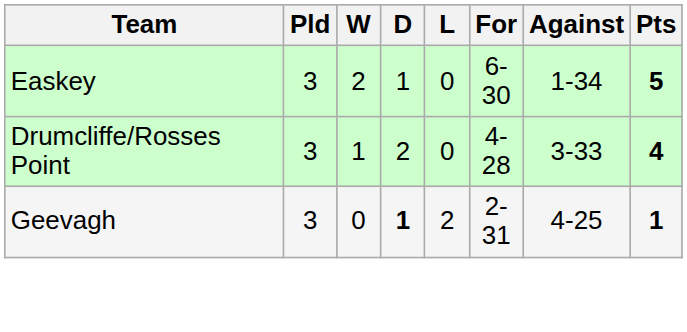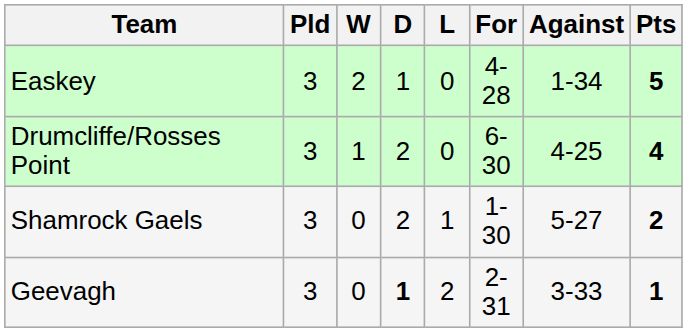Easkey | For: 6-30 -> 4-28
Drumcliffe/Rosses Point | For: 4-28 -> 6-30
Drumcliffe/Rosses Point | Against: 3-33 -> 4-25
+ row: Shamrock Gaels | 3 | 0 | 2 | 1 | 1-30 | 5-27 | 2
Geevagh | Against: 4-25 -> 3-33
